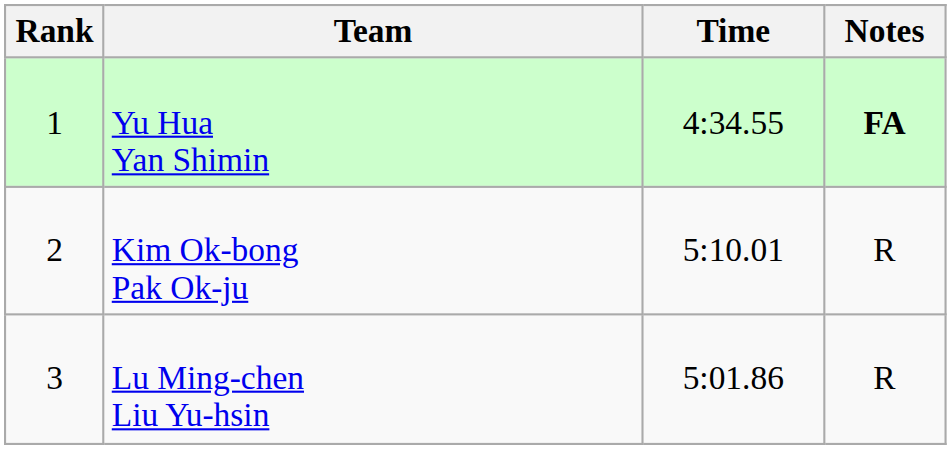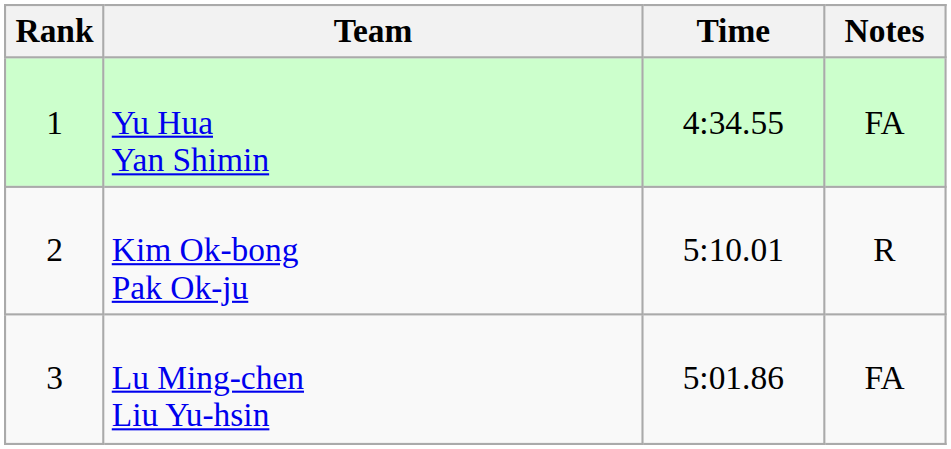Yu Hua Yan Shimin | Notes: bold -> normal
Lu Ming-chen Liu Yu-hsin | Notes: R -> FA
